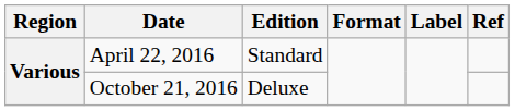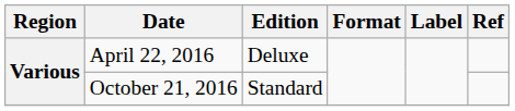April 22, 2016 | Edition: Standard -> Deluxe
October 21, 2016 | Edition: Deluxe -> Standard
